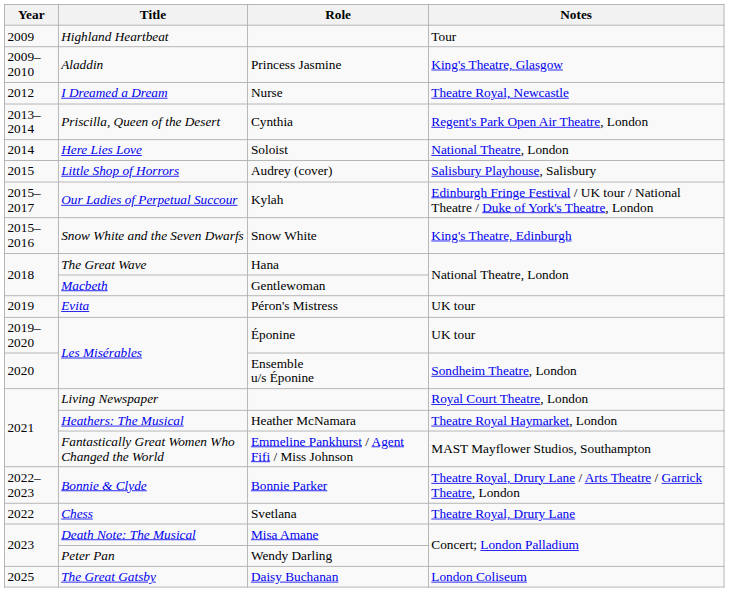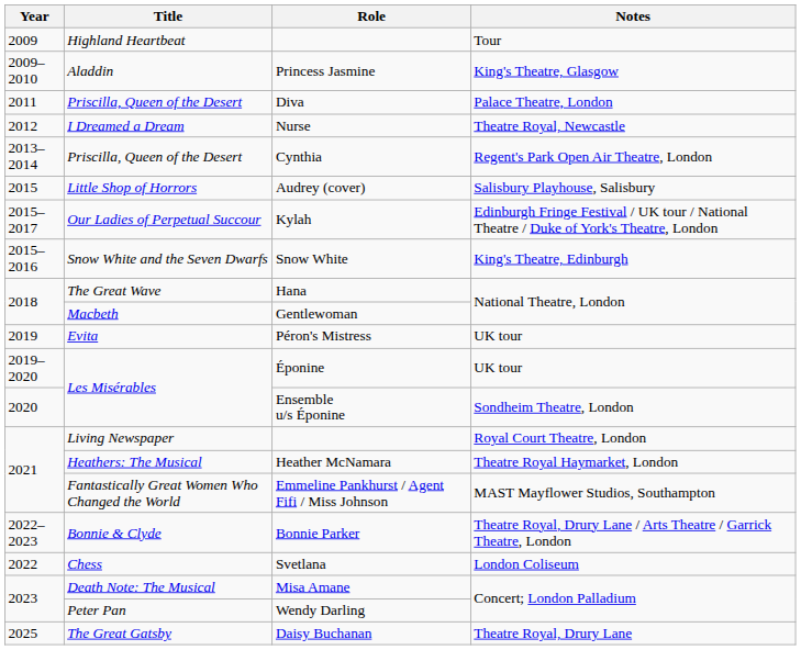+ row: 2011 | Priscilla, Queen of the Desert | Diva | Palace Theatre, London
- row: 2014 | Here Lies Love | Soloist | National Theatre, London
Svetlana | Notes: Theatre Royal, Drury Lane -> London Coliseum
Daisy Buchanan | Notes: London Coliseum -> Theatre Royal, Drury Lane
